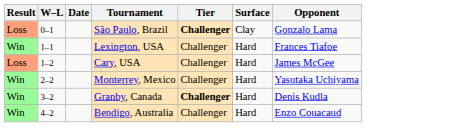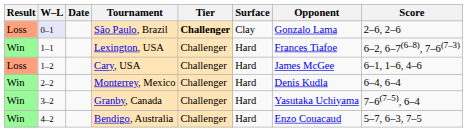+ column: Score | 2–6, 2–6 | 6–2, 6–7(6–8), 7–6(7–3) | 6–1, 1–6, 4–6 | 6–4, 6–4 | 7–6(7–5), 6–4 | 5–7, 6–3, 7–5
São Paulo, Brazil | W–L: no background -> lavender background
Monterrey, Mexico | Opponent: Yasutaka Uchiyama -> Denis Kudla
Granby, Canada | Tier: bold -> normal
Granby, Canada | Opponent: Denis Kudla -> Yasutaka Uchiyama
